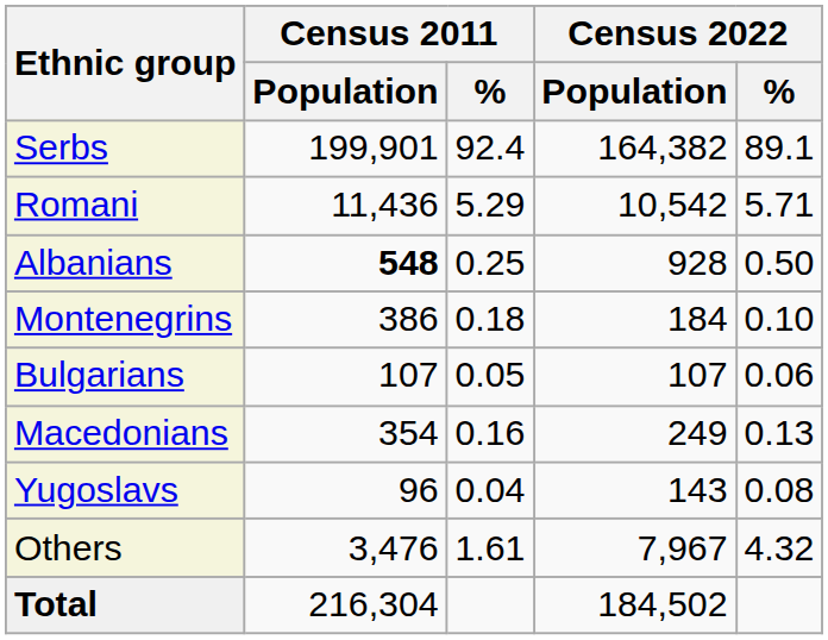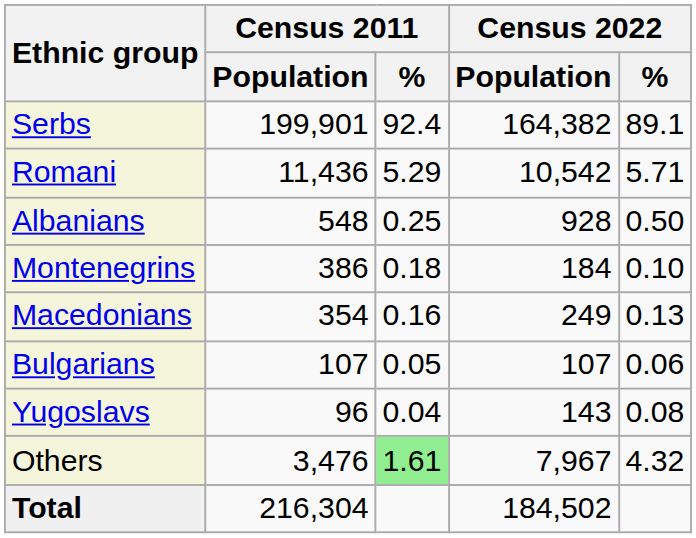Albanians | Census 2011 / Population: bold -> normal
rows swapped: Macedonians <-> Bulgarians
Others | Census 2011 / %: no background -> lightgreen background
